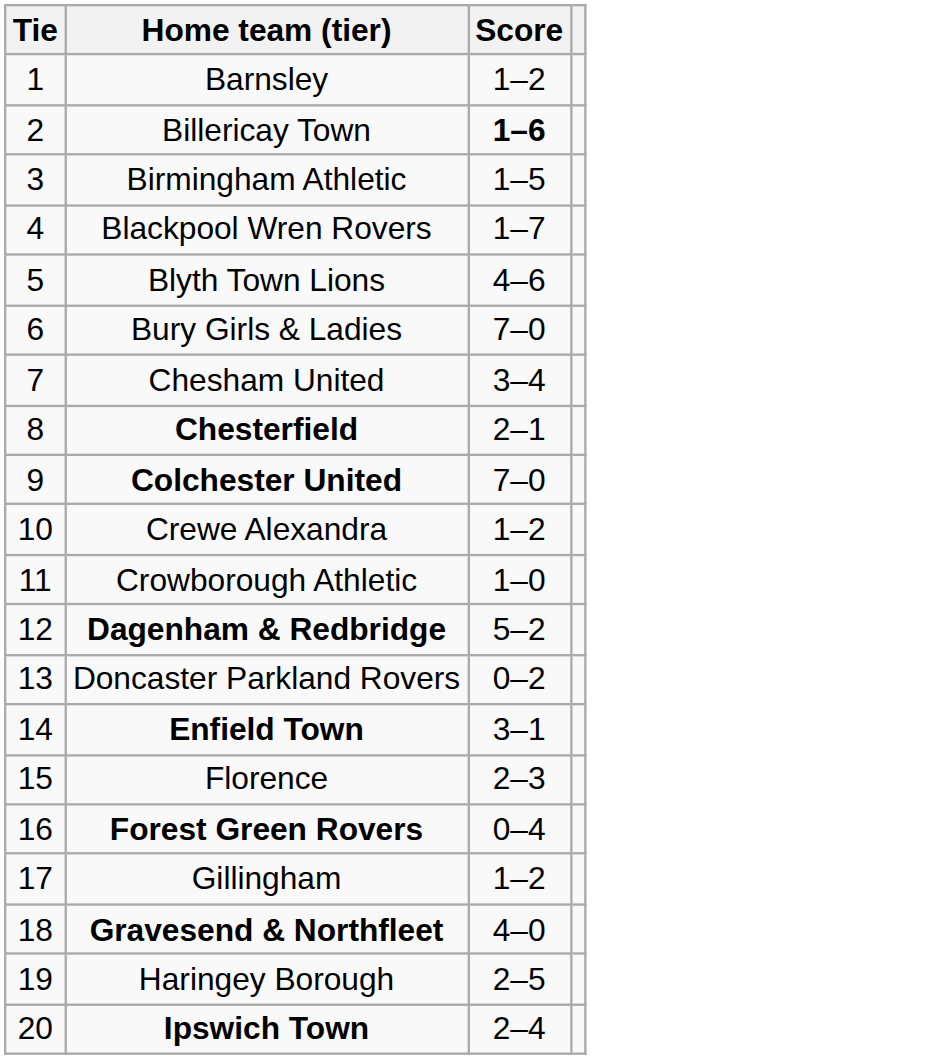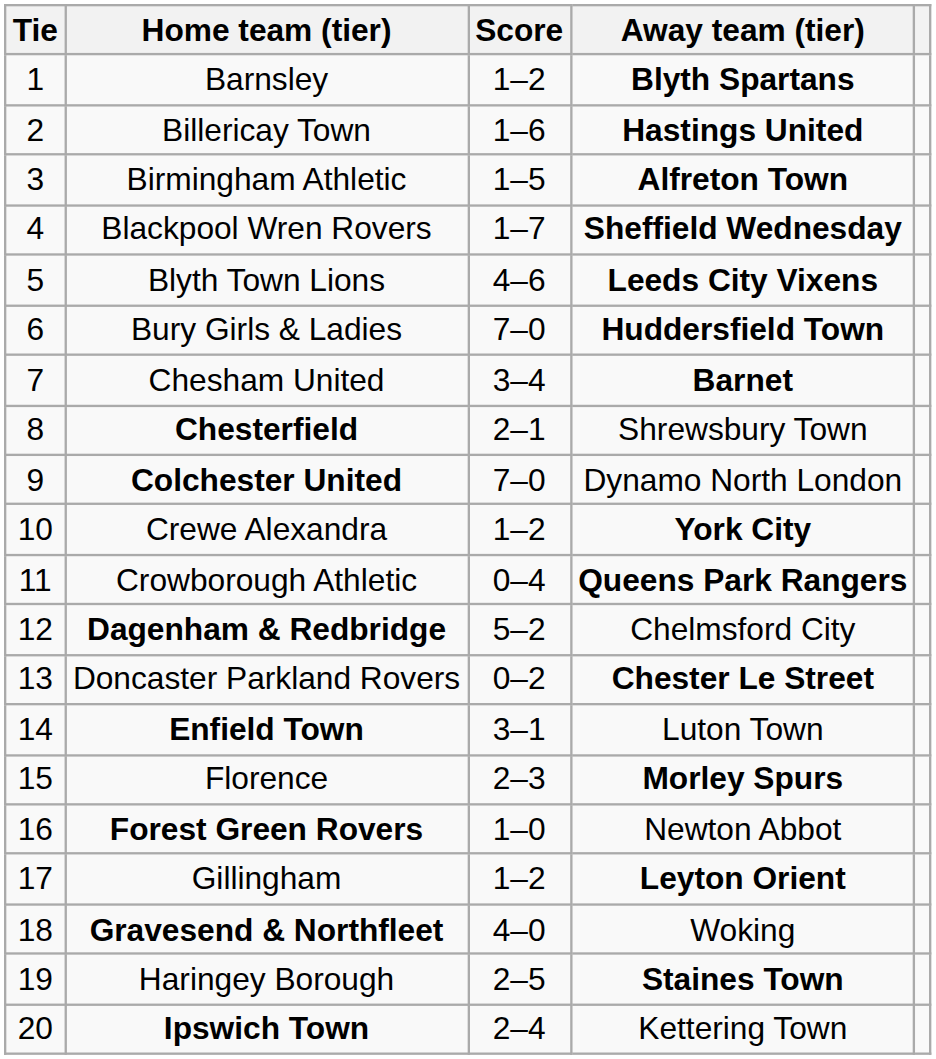+ column: Away team (tier) | Blyth Spartans | Hastings United | Alfreton Town | Sheffield Wednesday | Leeds City Vixens | Huddersfield Town | Barnet | Shrewsbury Town | Dynamo North London | York City | Queens Park Rangers | Chelmsford City | Chester Le Street | Luton Town | Morley Spurs | Newton Abbot | Leyton Orient | Woking | Staines Town | Kettering Town
Billericay Town | Score: bold -> normal
Crowborough Athletic | Score: 1–0 -> 0–4
Forest Green Rovers | Score: 0–4 -> 1–0
